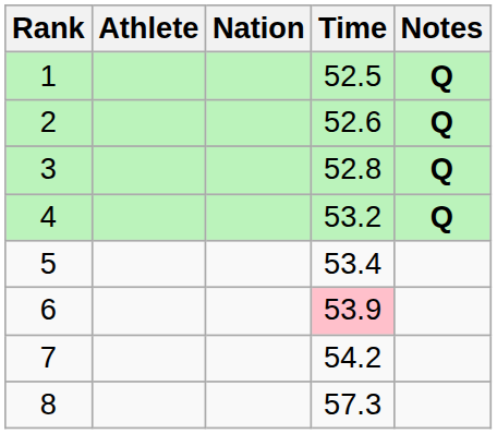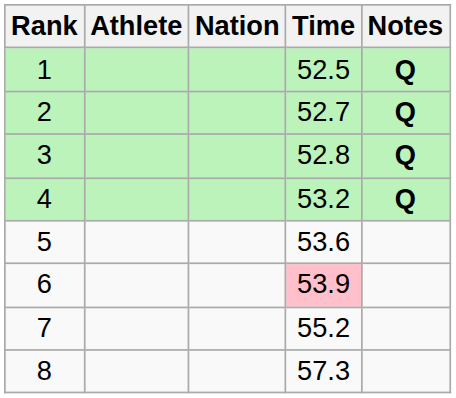2 | Time: 52.6 -> 52.7
5 | Time: 53.4 -> 53.6
7 | Time: 54.2 -> 55.2
